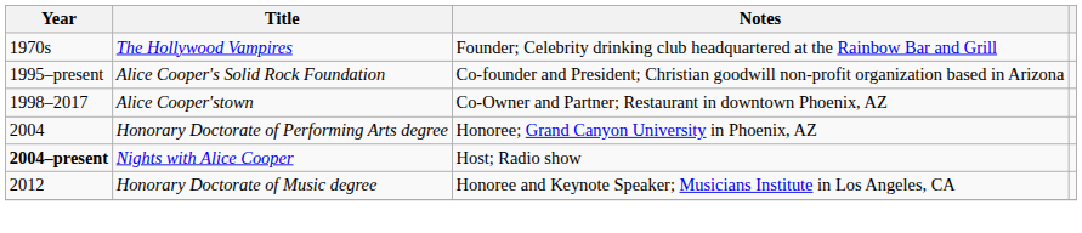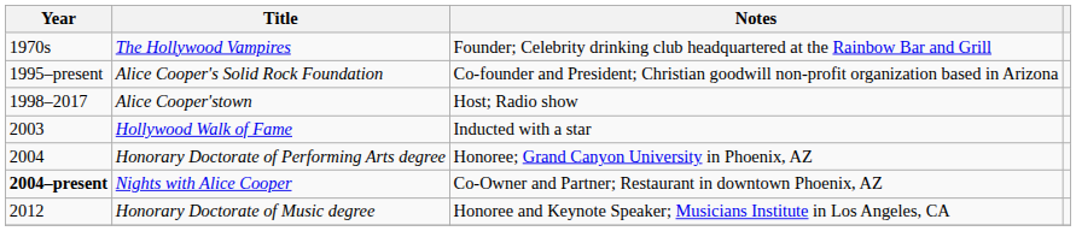Alice Cooper'stown | Notes: Co-Owner and Partner; Restaurant in downtown Phoenix, AZ -> Host; Radio show
+ row: 2003 | Hollywood Walk of Fame | Inducted with a star
Nights with Alice Cooper | Notes: Host; Radio show -> Co-Owner and Partner; Restaurant in downtown Phoenix, AZ
